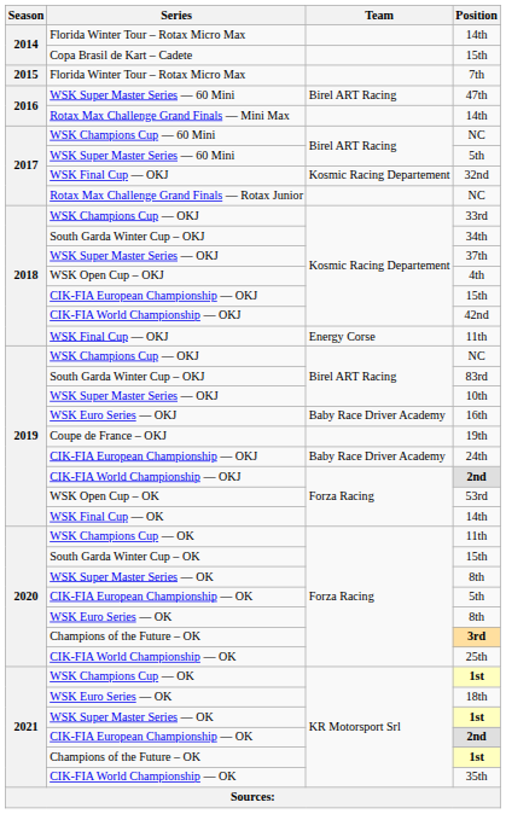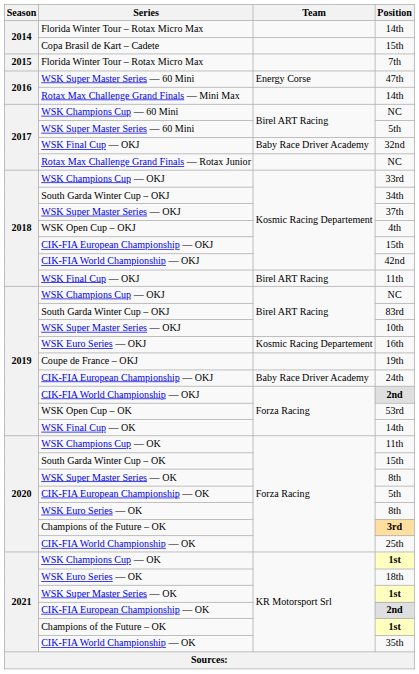47th | Team: Birel ART Racing -> Energy Corse
32nd | Team: Kosmic Racing Departement -> Baby Race Driver Academy
WSK Final Cup — OKJ / 11th | Team: Energy Corse -> Birel ART Racing
16th | Team: Baby Race Driver Academy -> Kosmic Racing Departement
